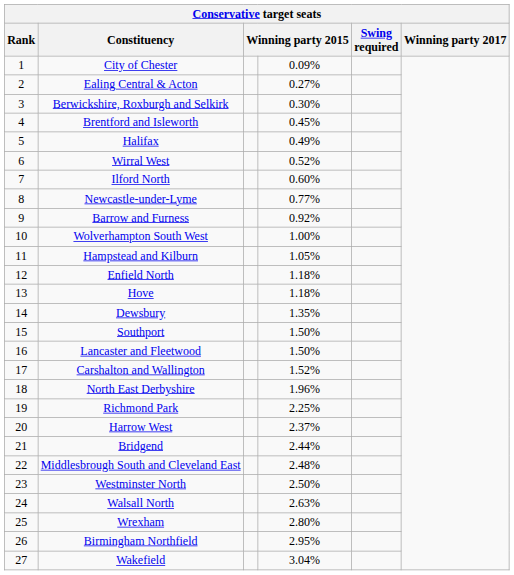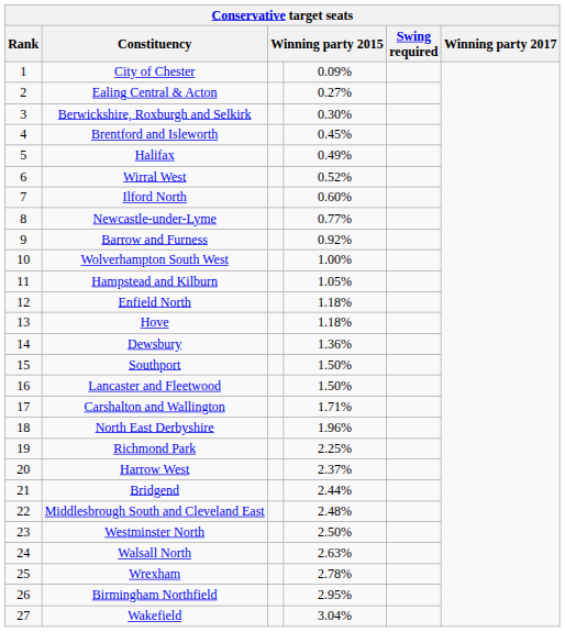Dewsbury | column 4: 1.35% -> 1.36%
Carshalton and Wallington | column 4: 1.52% -> 1.71%
Wrexham | column 4: 2.80% -> 2.78%
